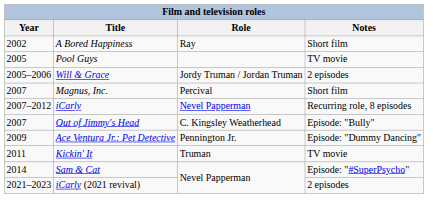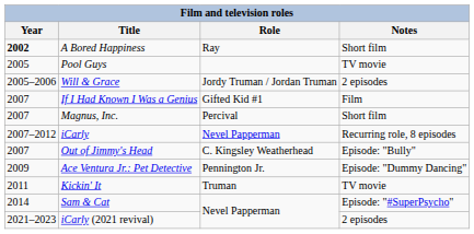A Bored Happiness | Year: normal -> bold
+ row: 2007 | If I Had Known I Was a Genius | Gifted Kid #1 | Film
